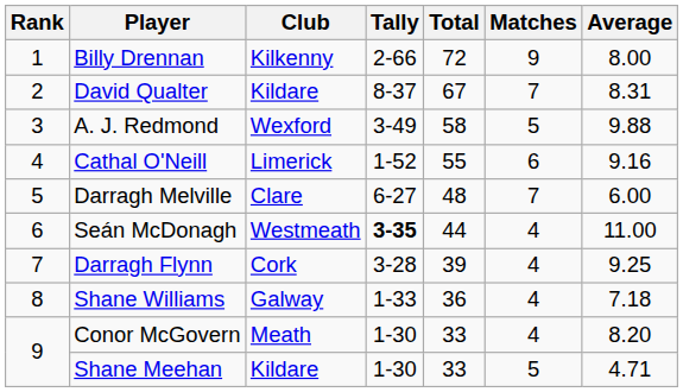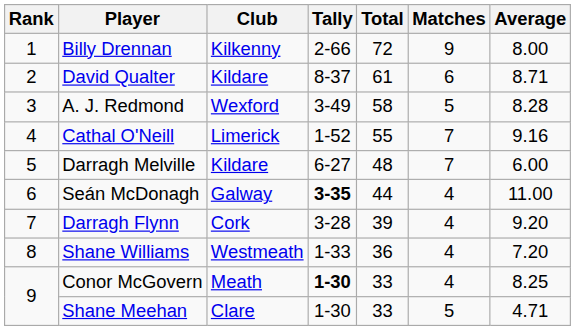David Qualter | Total: 67 -> 61
David Qualter | Matches: 7 -> 6
David Qualter | Average: 8.31 -> 8.71
A. J. Redmond | Average: 9.88 -> 8.28
Cathal O'Neill | Matches: 6 -> 7
Darragh Melville | Club: Clare -> Kildare
Seán McDonagh | Club: Westmeath -> Galway
Darragh Flynn | Average: 9.25 -> 9.20
Shane Williams | Club: Galway -> Westmeath
Shane Williams | Average: 7.18 -> 7.20
Conor McGovern | Tally: normal -> bold
Conor McGovern | Average: 8.20 -> 8.25
Shane Meehan | Club: Kildare -> Clare
